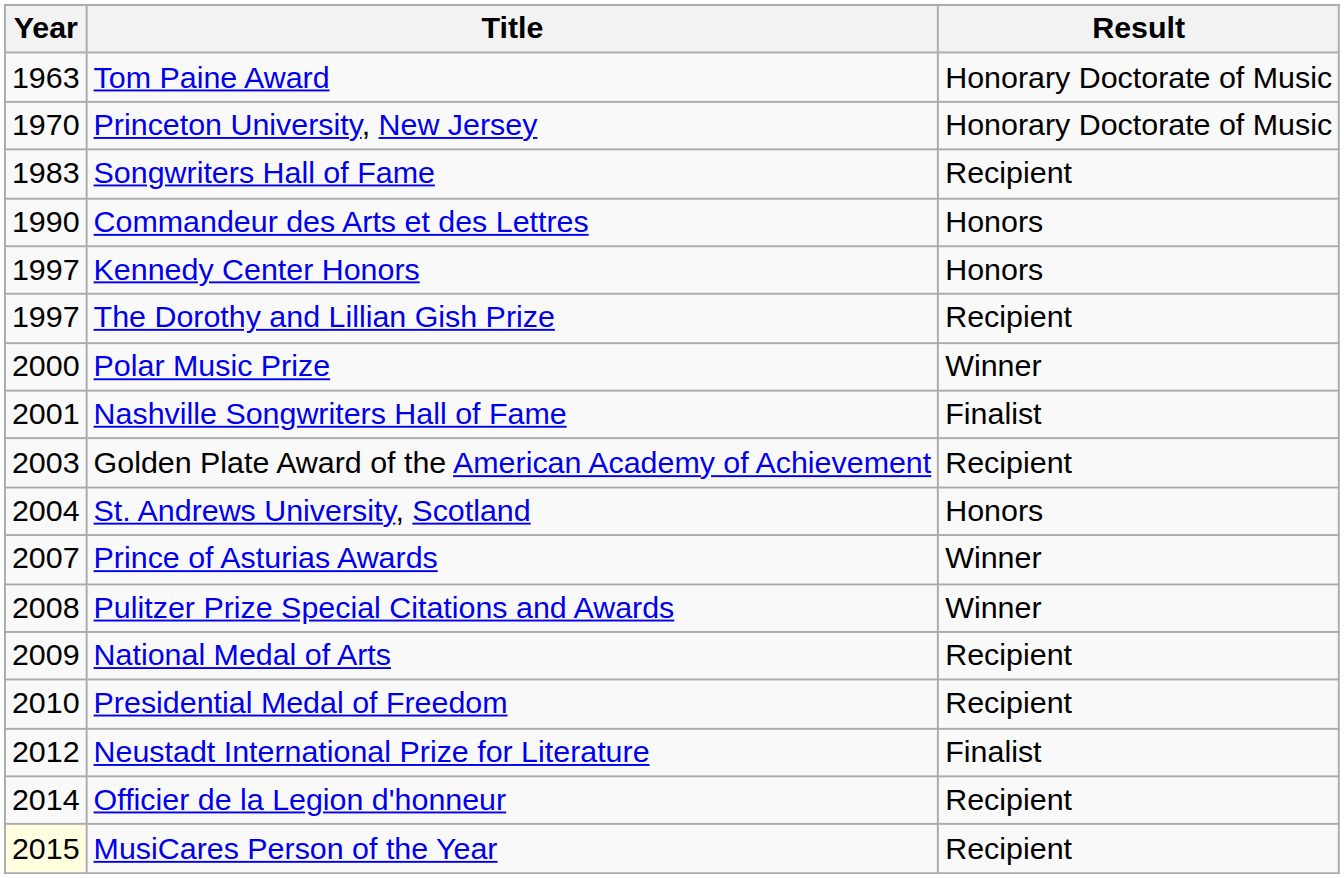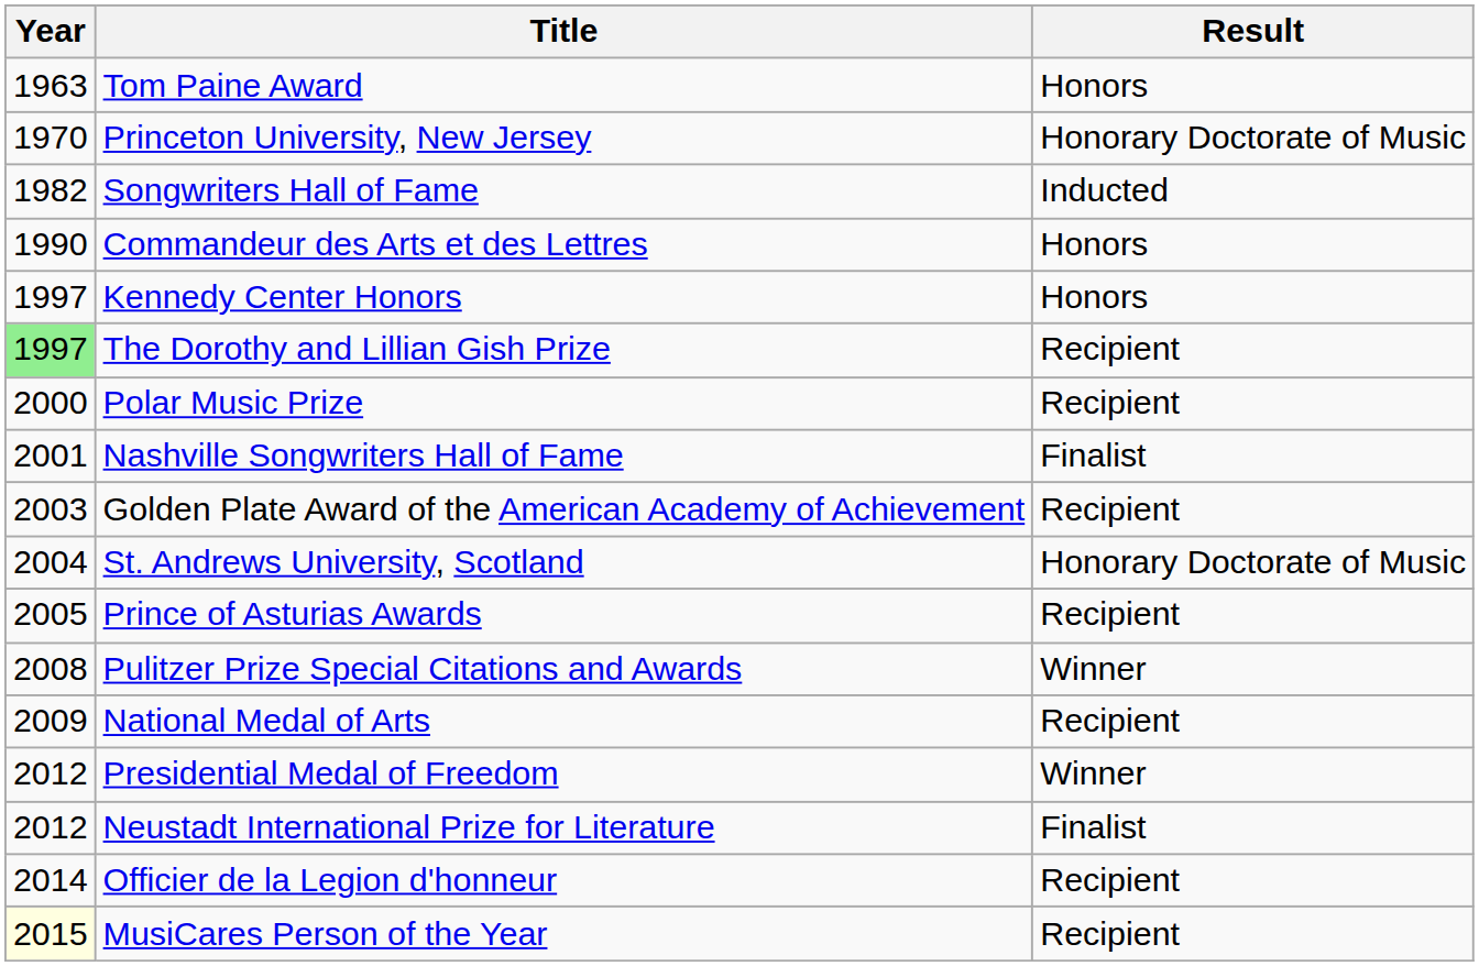Tom Paine Award | Result: Honorary Doctorate of Music -> Honors
Songwriters Hall of Fame | Year: 1983 -> 1982
Songwriters Hall of Fame | Result: Recipient -> Inducted
The Dorothy and Lillian Gish Prize | Year: no background -> lightgreen background
Polar Music Prize | Result: Winner -> Recipient
St. Andrews University, Scotland | Result: Honors -> Honorary Doctorate of Music
Prince of Asturias Awards | Year: 2007 -> 2005
Prince of Asturias Awards | Result: Winner -> Recipient
Presidential Medal of Freedom | Year: 2010 -> 2012
Presidential Medal of Freedom | Result: Recipient -> Winner
